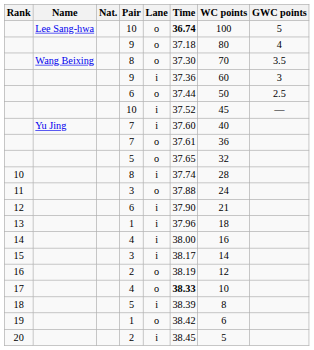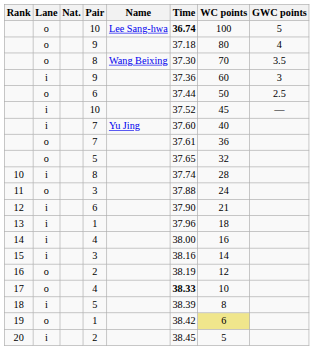columns swapped: Name <-> Lane
15 | Time: 38.17 -> 38.16
19 | WC points: no background -> khaki background
